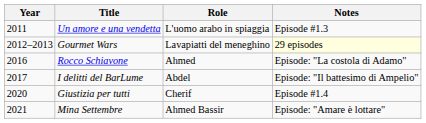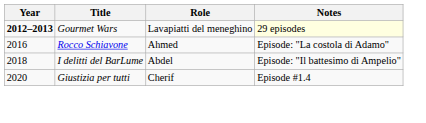- row: 2011 | Un amore e una vendetta | L'uomo arabo in spiaggia | Episode #1.3
Gourmet Wars | Year: normal -> bold
I delitti del BarLume | Year: 2017 -> 2018
- row: 2021 | Mina Settembre | Ahmed Bassir | Episode: "Amare è lottare"
